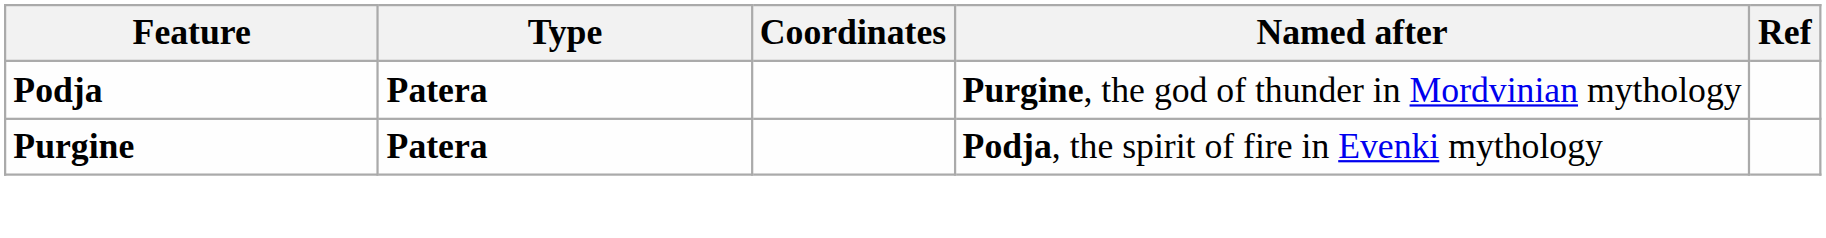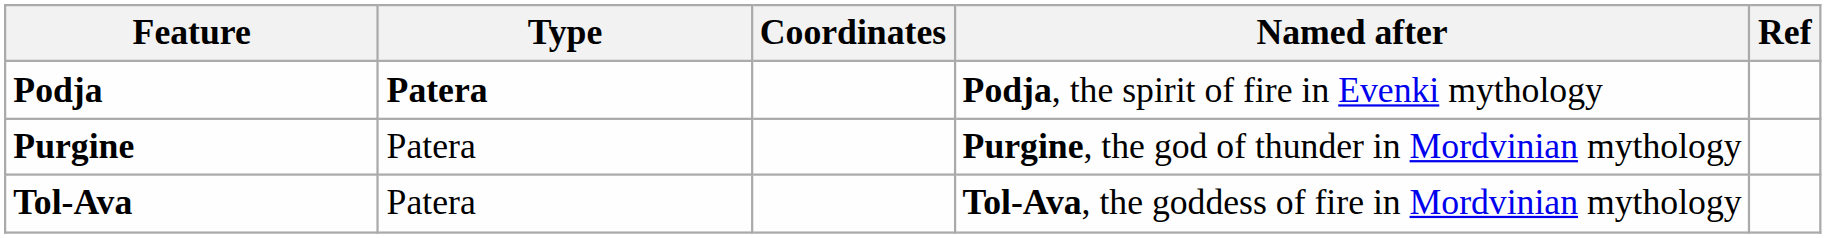Podja | Named after: Purgine, the god of thunder in Mordvinian mythology -> Podja, the spirit of fire in Evenki mythology
Purgine | Type: bold -> normal
Purgine | Named after: Podja, the spirit of fire in Evenki mythology -> Purgine, the god of thunder in Mordvinian mythology
+ row: Tol-Ava | Patera | Tol-Ava, the goddess of fire in Mordvinian mythology
